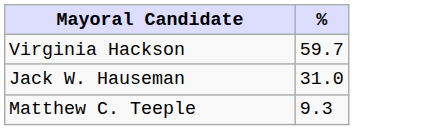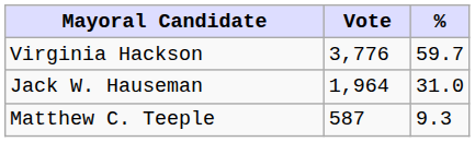+ column: Vote | 3,776 | 1,964 | 587
